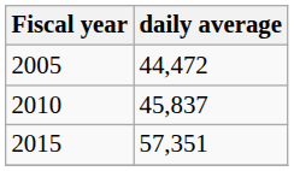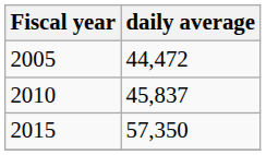2015 | daily average: 57,351 -> 57,350
